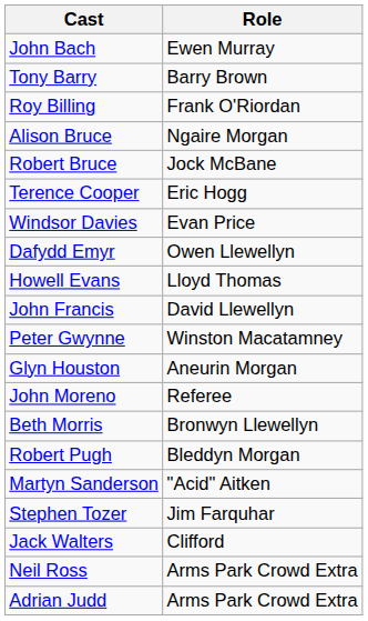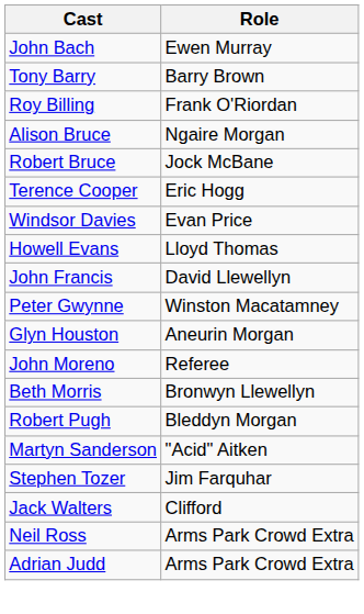- row: Dafydd Emyr | Owen Llewellyn
